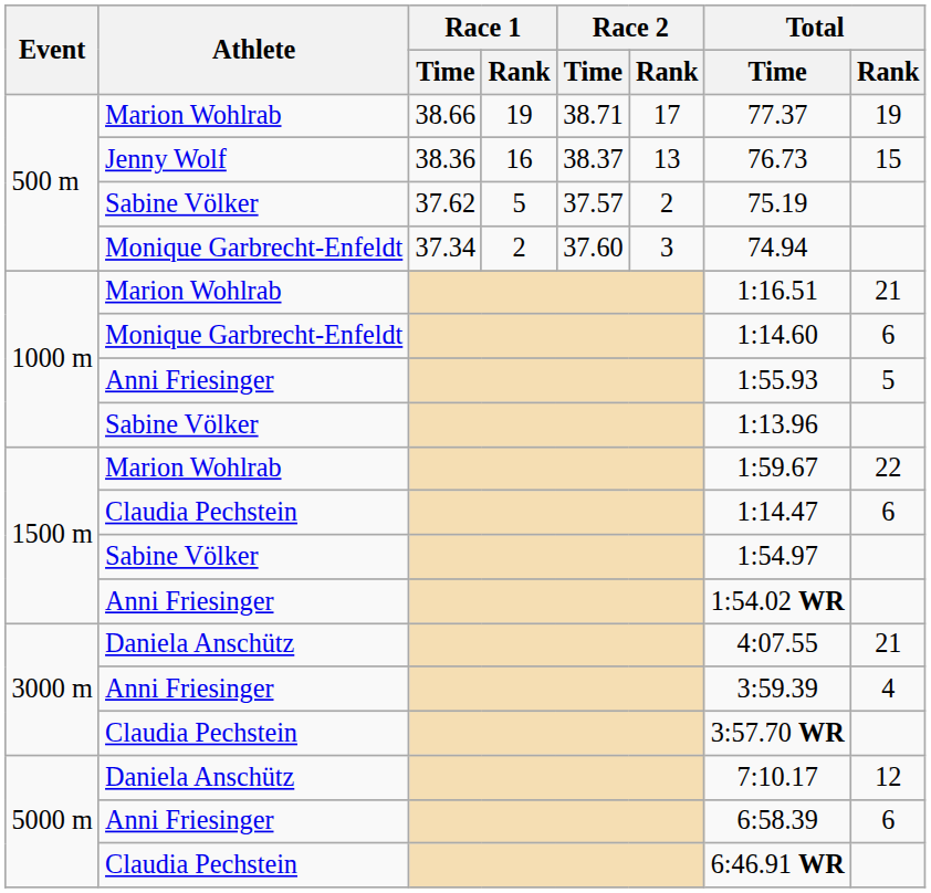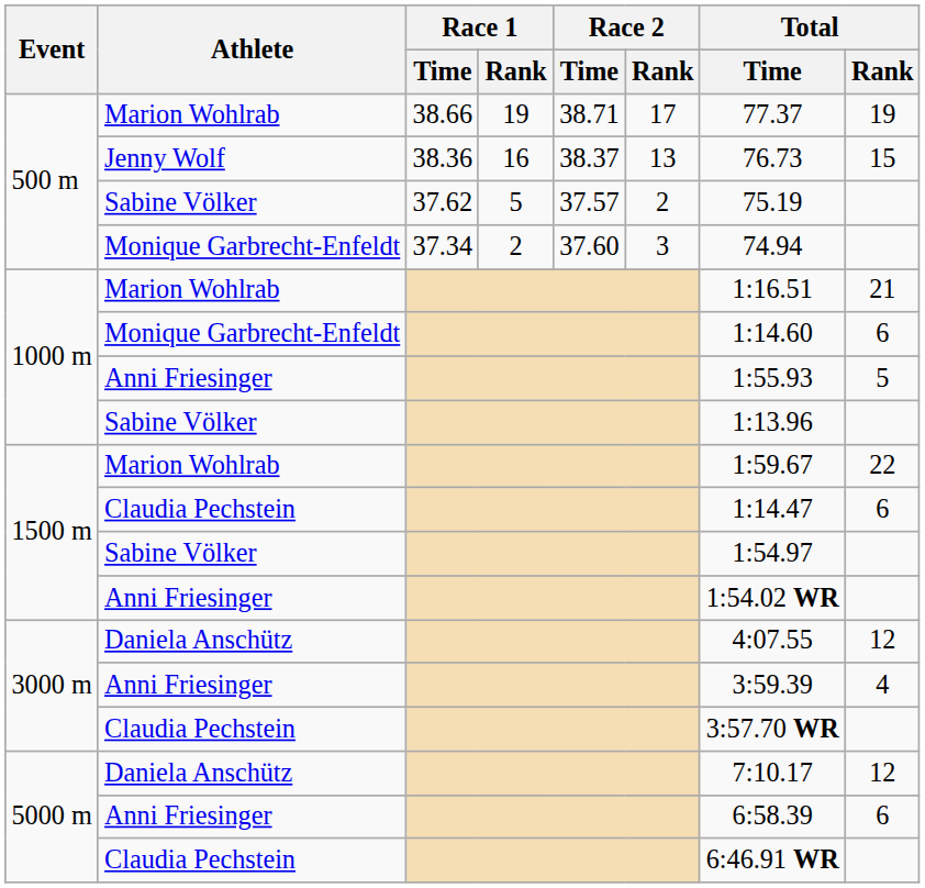3000 m / Daniela Anschütz | Total / Rank: 21 -> 12
